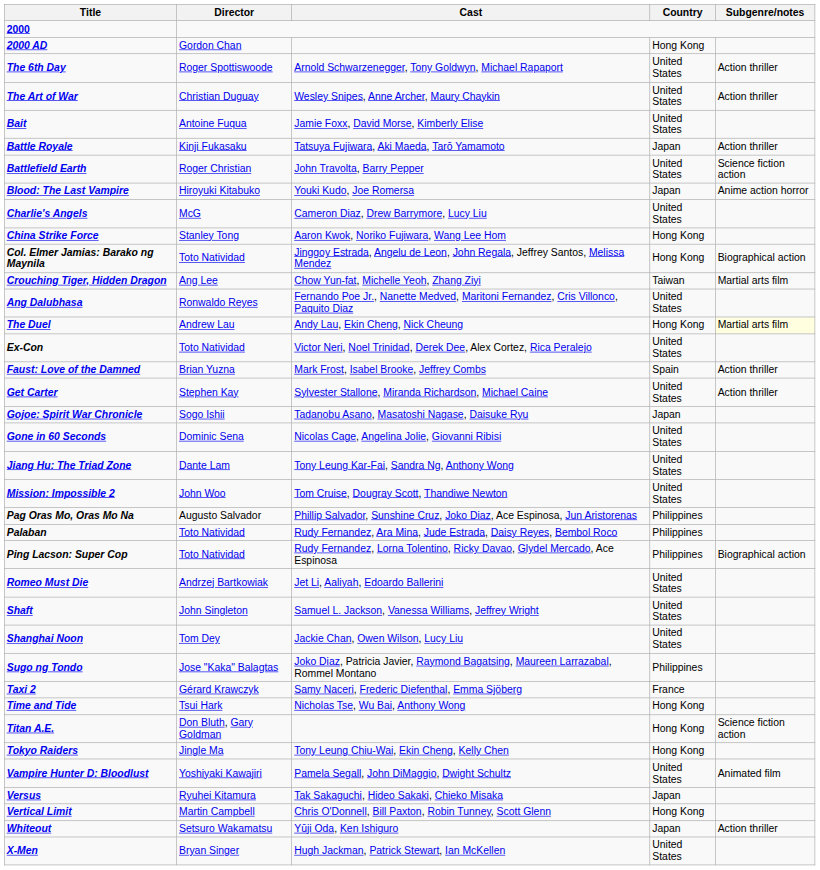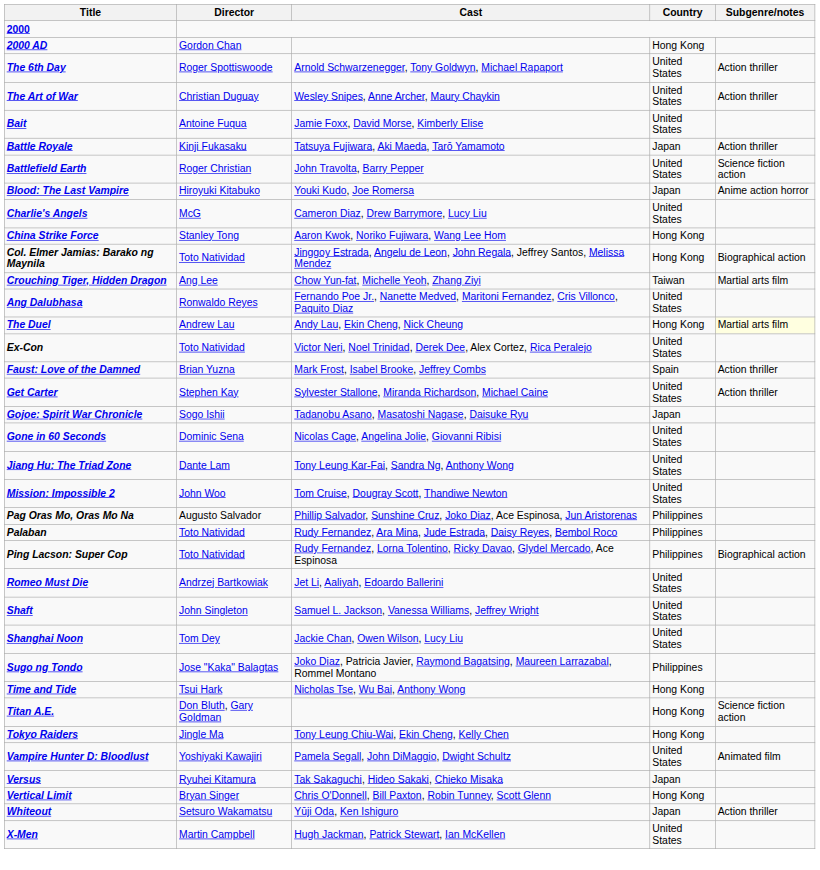- row: Taxi 2 | Gérard Krawczyk | Samy Naceri, Frederic Diefenthal, Emma Sjöberg | France
Vertical Limit | Director: Martin Campbell -> Bryan Singer
X-Men | Director: Bryan Singer -> Martin Campbell
